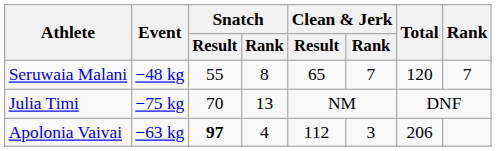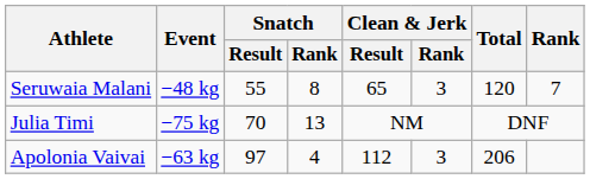Seruwaia Malani | Clean & Jerk / Rank: 7 -> 3
Apolonia Vaivai | Snatch / Result: bold -> normal
